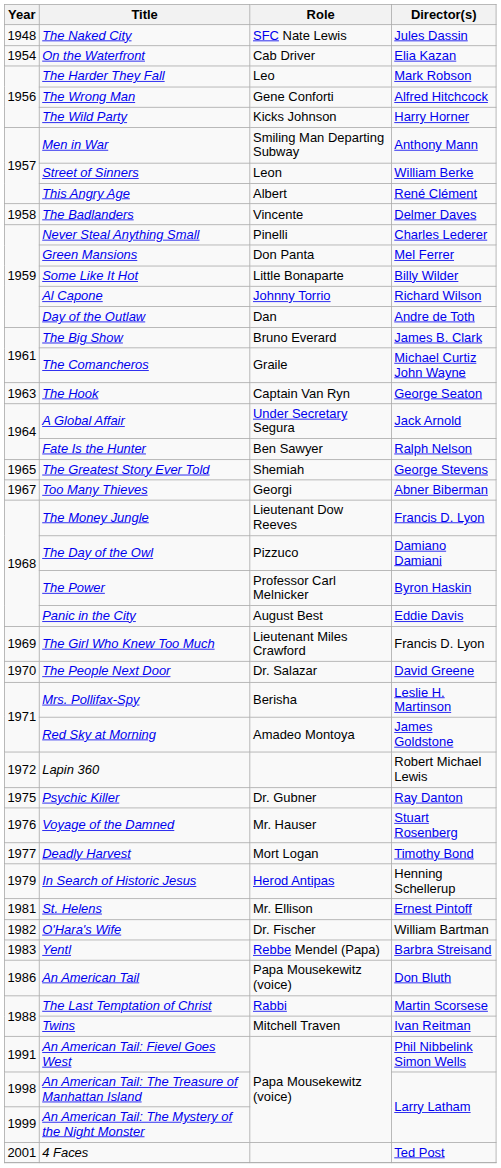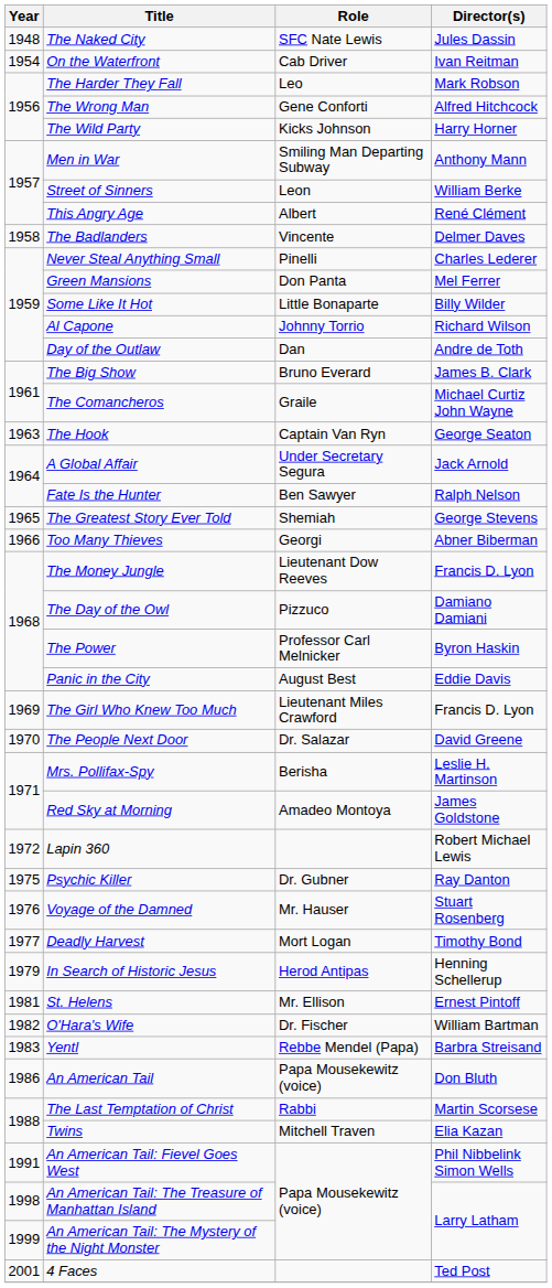On the Waterfront | Director(s): Elia Kazan -> Ivan Reitman
Too Many Thieves | Year: 1967 -> 1966
Twins | Director(s): Ivan Reitman -> Elia Kazan
